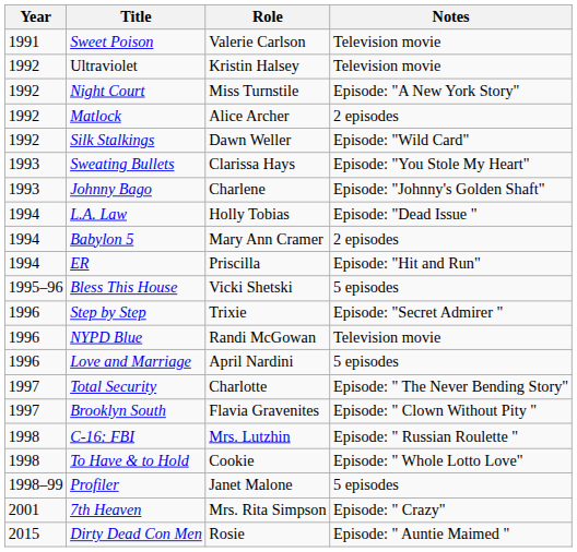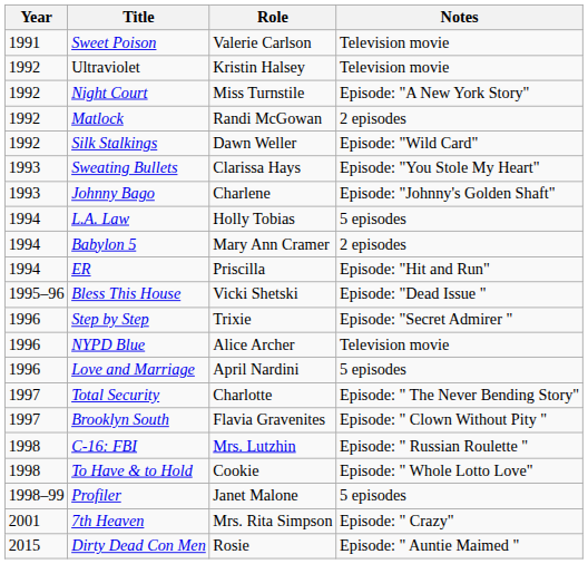Matlock | Role: Alice Archer -> Randi McGowan
L.A. Law | Notes: Episode: "Dead Issue " -> 5 episodes
Bless This House | Notes: 5 episodes -> Episode: "Dead Issue "
NYPD Blue | Role: Randi McGowan -> Alice Archer
